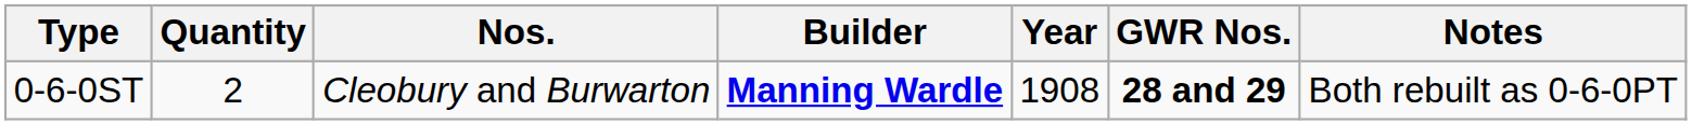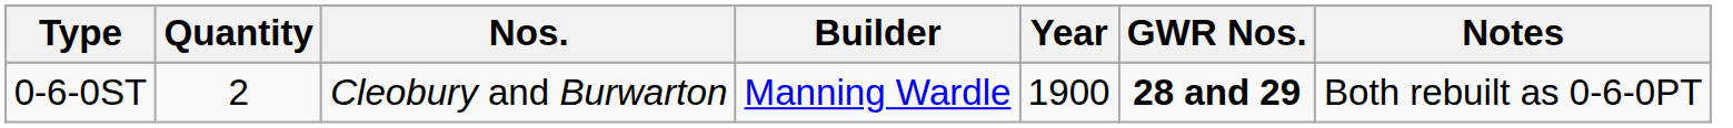0-6-0ST | Builder: bold -> normal
0-6-0ST | Year: 1908 -> 1900
